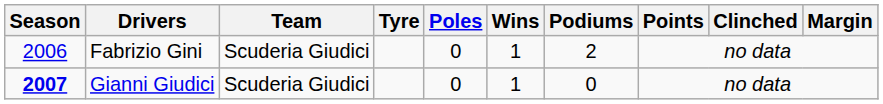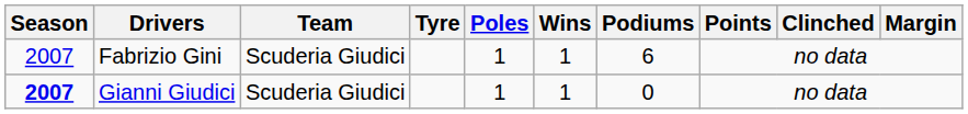Fabrizio Gini | Season: 2006 -> 2007
Fabrizio Gini | Poles: 0 -> 1
Fabrizio Gini | Podiums: 2 -> 6
Gianni Giudici | Poles: 0 -> 1
